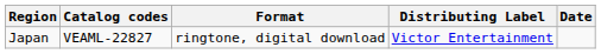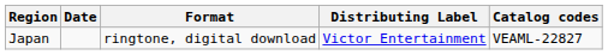columns swapped: Date <-> Catalog codes
